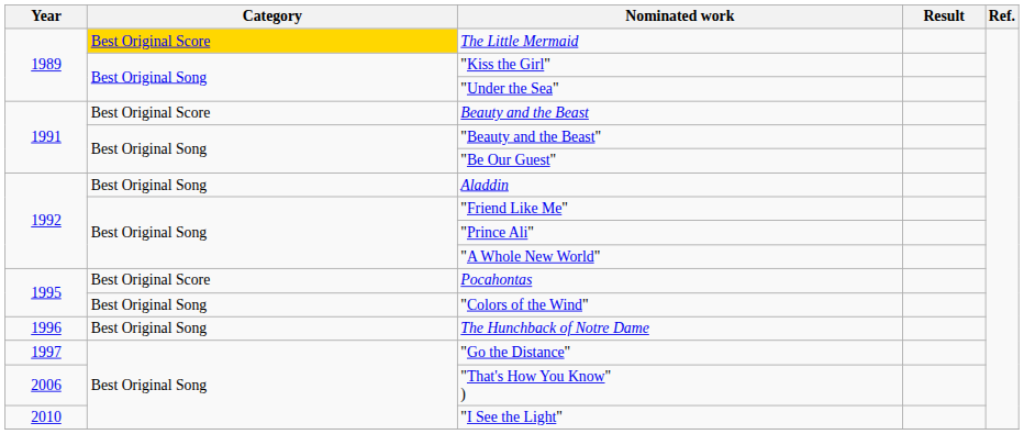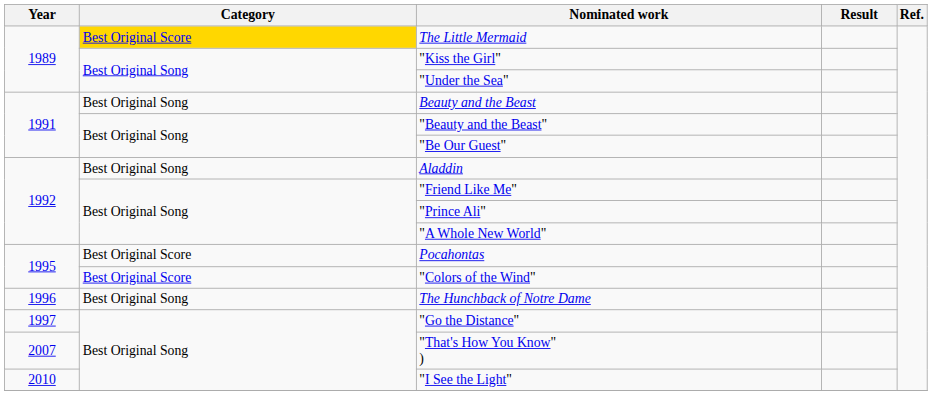Beauty and the Beast | Category: Best Original Score -> Best Original Song
"Colors of the Wind" | Category: Best Original Song -> Best Original Score
"That's How You Know" ) | Year: 2006 -> 2007
